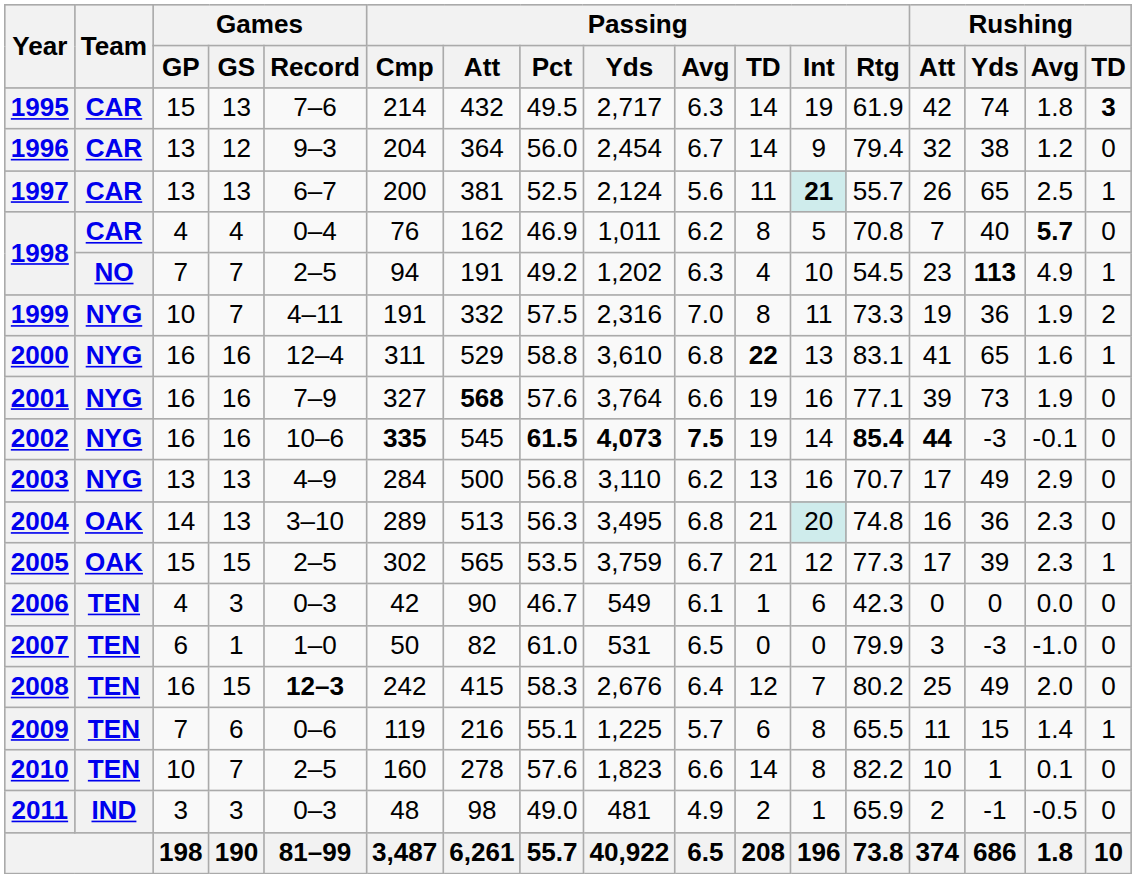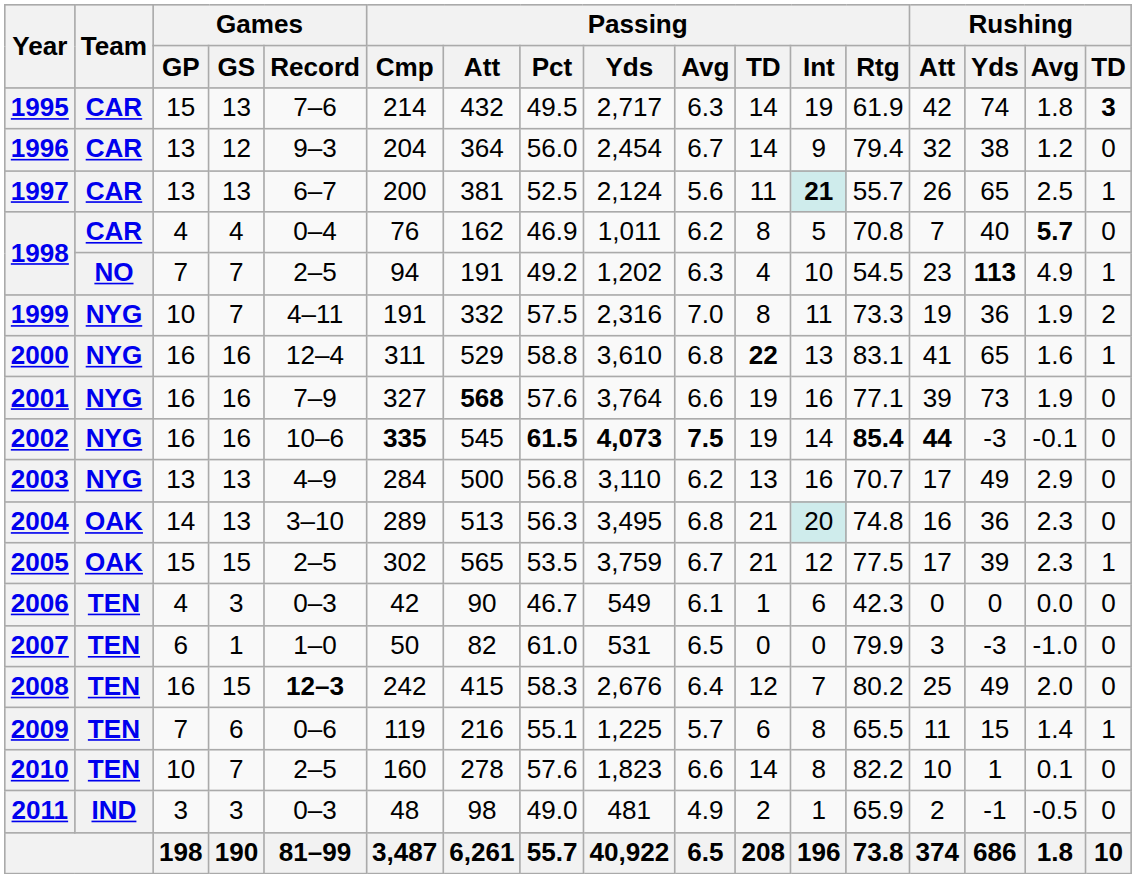2005 | Passing / Rtg: 77.3 -> 77.5
